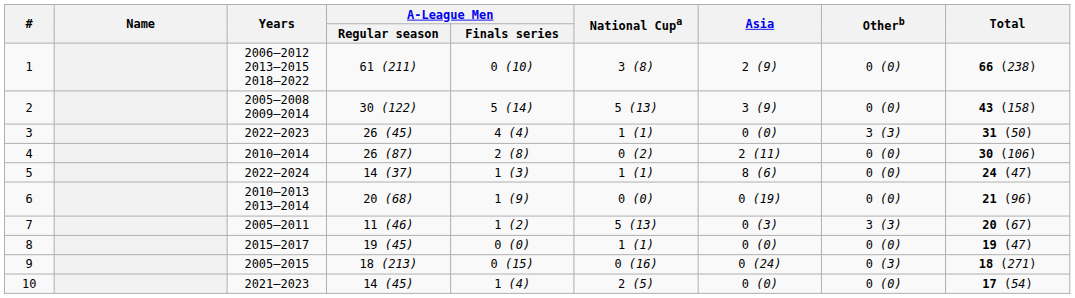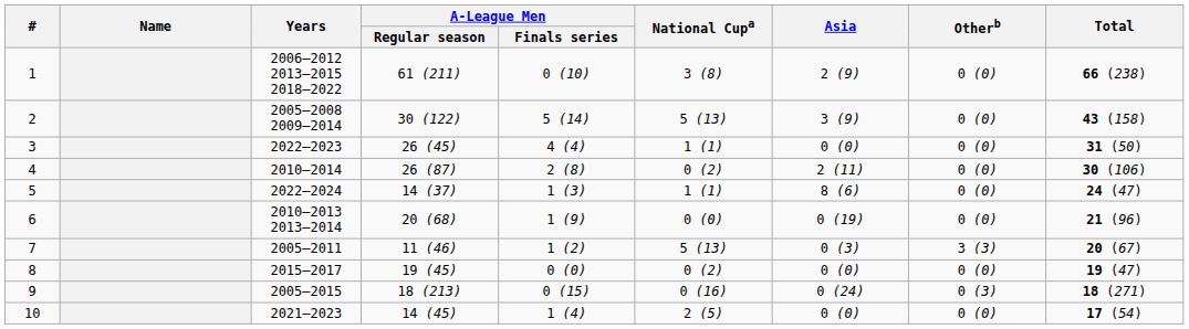3 | Otherb: 3 (3) -> 0 (0)
8 | National Cupa: 1 (1) -> 0 (2)
